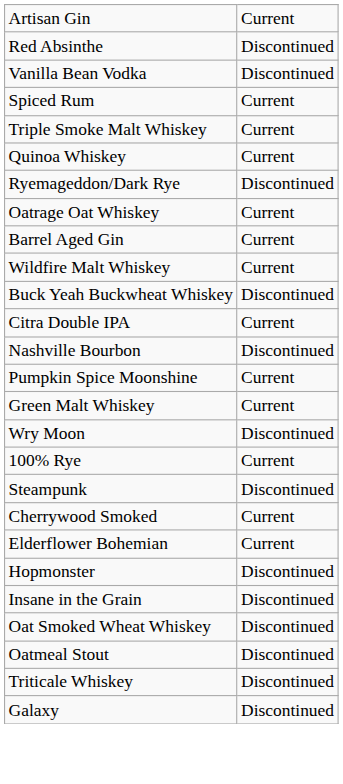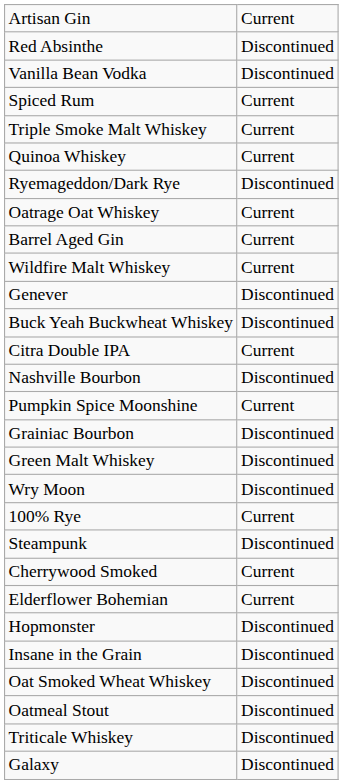+ row: Genever | Discontinued
+ row: Grainiac Bourbon | Discontinued
Green Malt Whiskey | column 2: Current -> Discontinued
